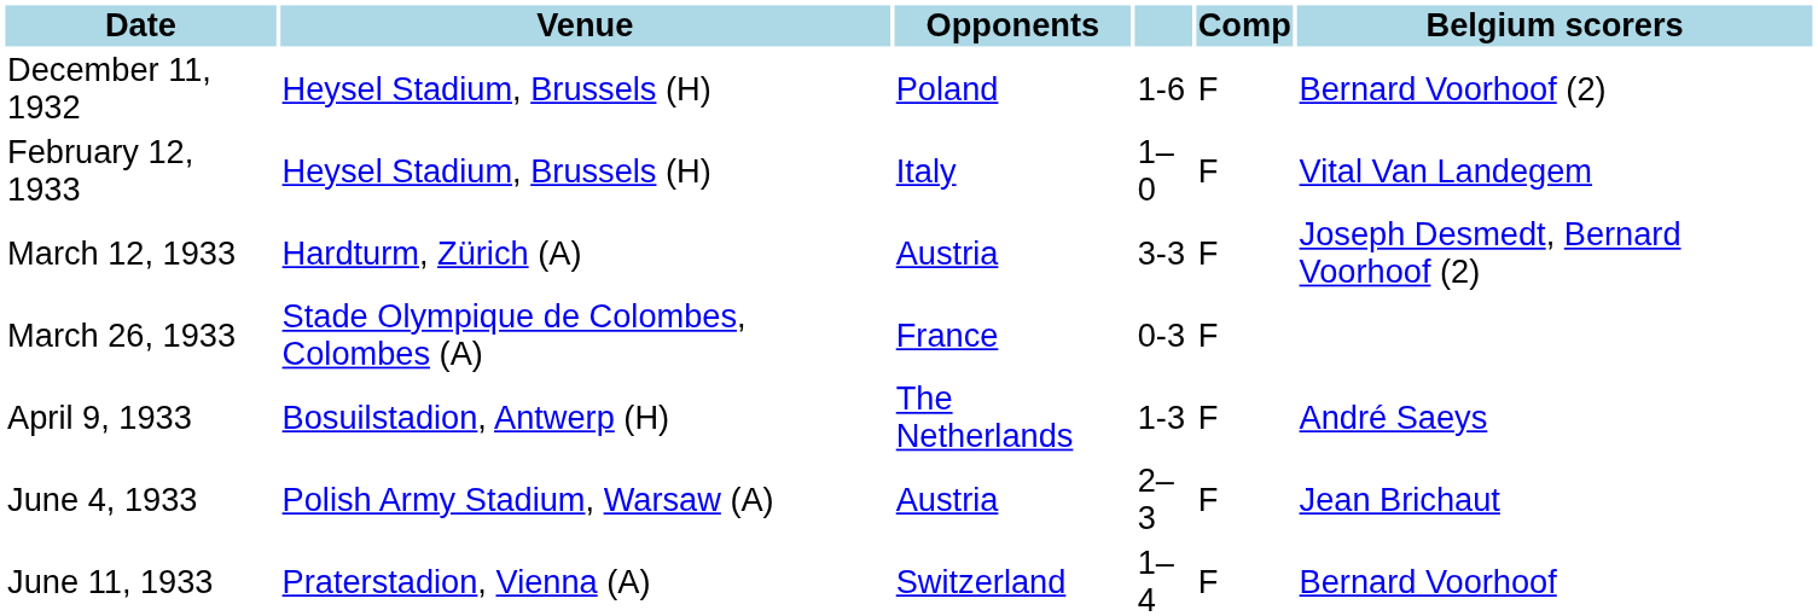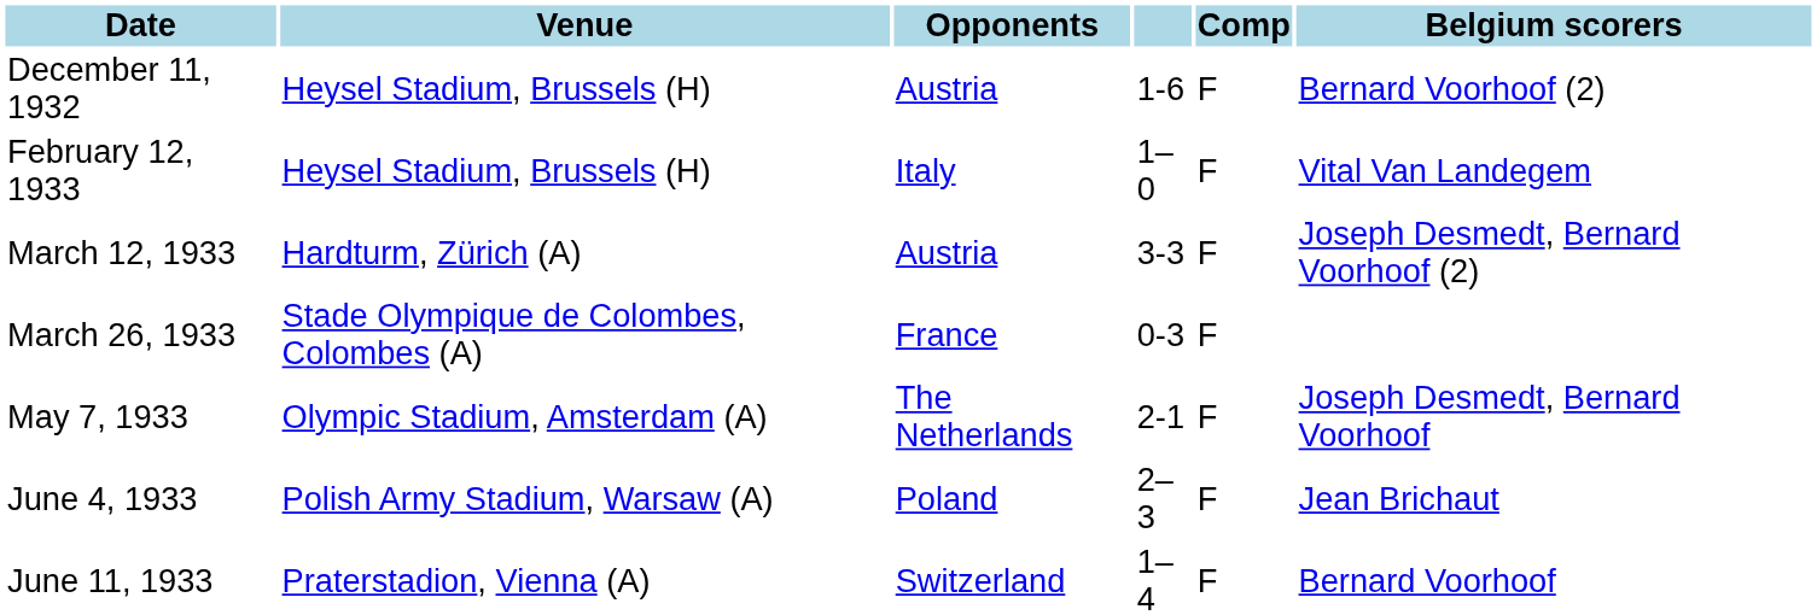December 11, 1932 | Opponents: Poland -> Austria
- row: April 9, 1933 | Bosuilstadion, Antwerp (H) | The Netherlands | 1-3 | F | André Saeys
+ row: May 7, 1933 | Olympic Stadium, Amsterdam (A) | The Netherlands | 2-1 | F | Joseph Desmedt, Bernard Voorhoof
June 4, 1933 | Opponents: Austria -> Poland
